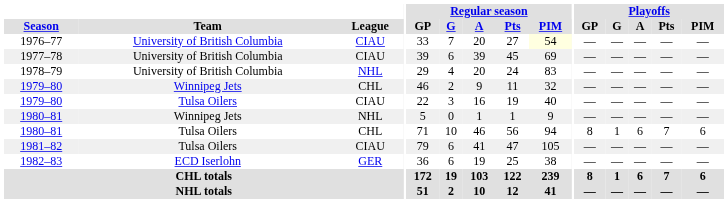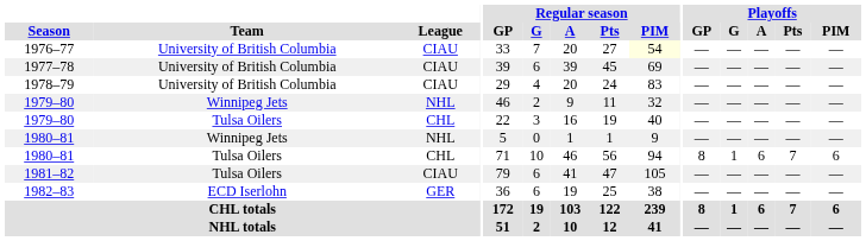1978–79 | League: NHL -> CIAU
1979–80 / Winnipeg Jets | League: CHL -> NHL
1979–80 / Tulsa Oilers | League: CIAU -> CHL
